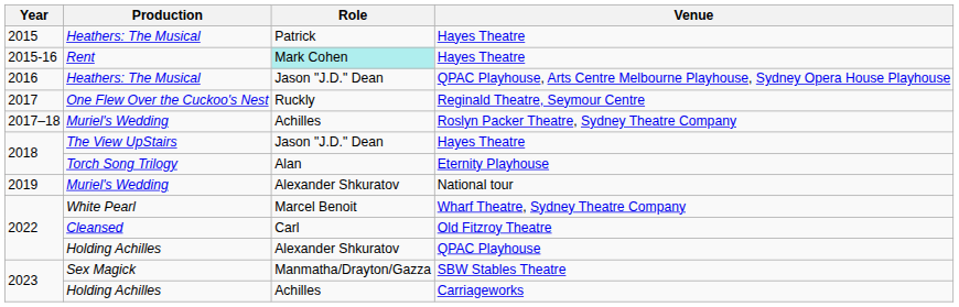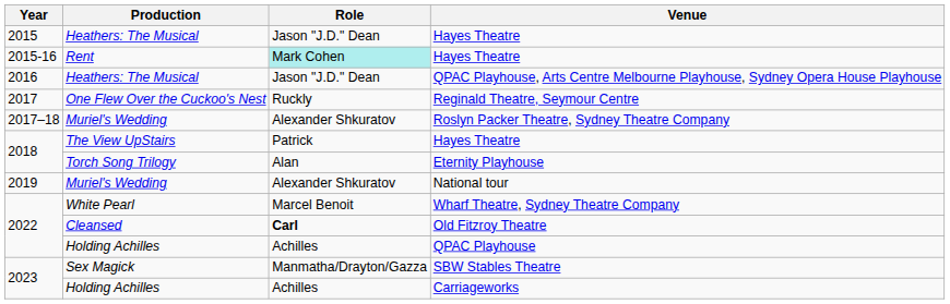Heathers: The Musical / Hayes Theatre | Role: Patrick -> Jason "J.D." Dean
Roslyn Packer Theatre, Sydney Theatre Company | Role: Achilles -> Alexander Shkuratov
The View UpStairs / Hayes Theatre | Role: Jason "J.D." Dean -> Patrick
Old Fitzroy Theatre | Role: normal -> bold
QPAC Playhouse | Role: Alexander Shkuratov -> Achilles
